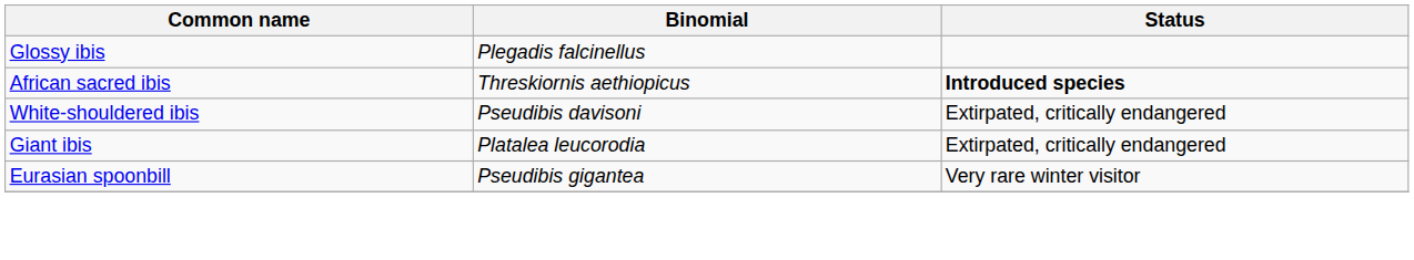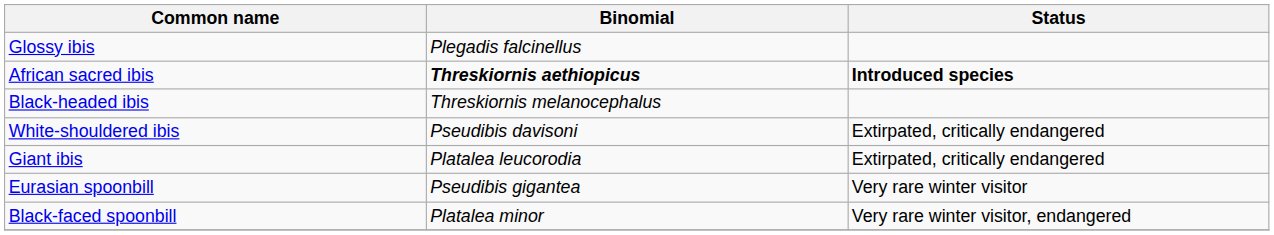African sacred ibis | Binomial: normal -> bold
+ row: Black-headed ibis | Threskiornis melanocephalus
+ row: Black-faced spoonbill | Platalea minor | Very rare winter visitor, endangered
